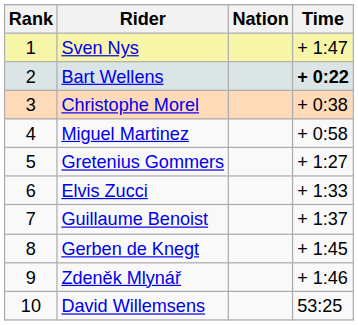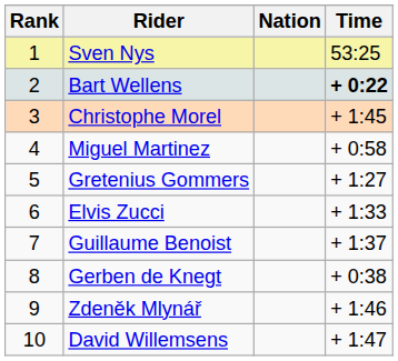Sven Nys | Time: + 1:47 -> 53:25
Christophe Morel | Time: + 0:38 -> + 1:45
Gerben de Knegt | Time: + 1:45 -> + 0:38
David Willemsens | Time: 53:25 -> + 1:47
